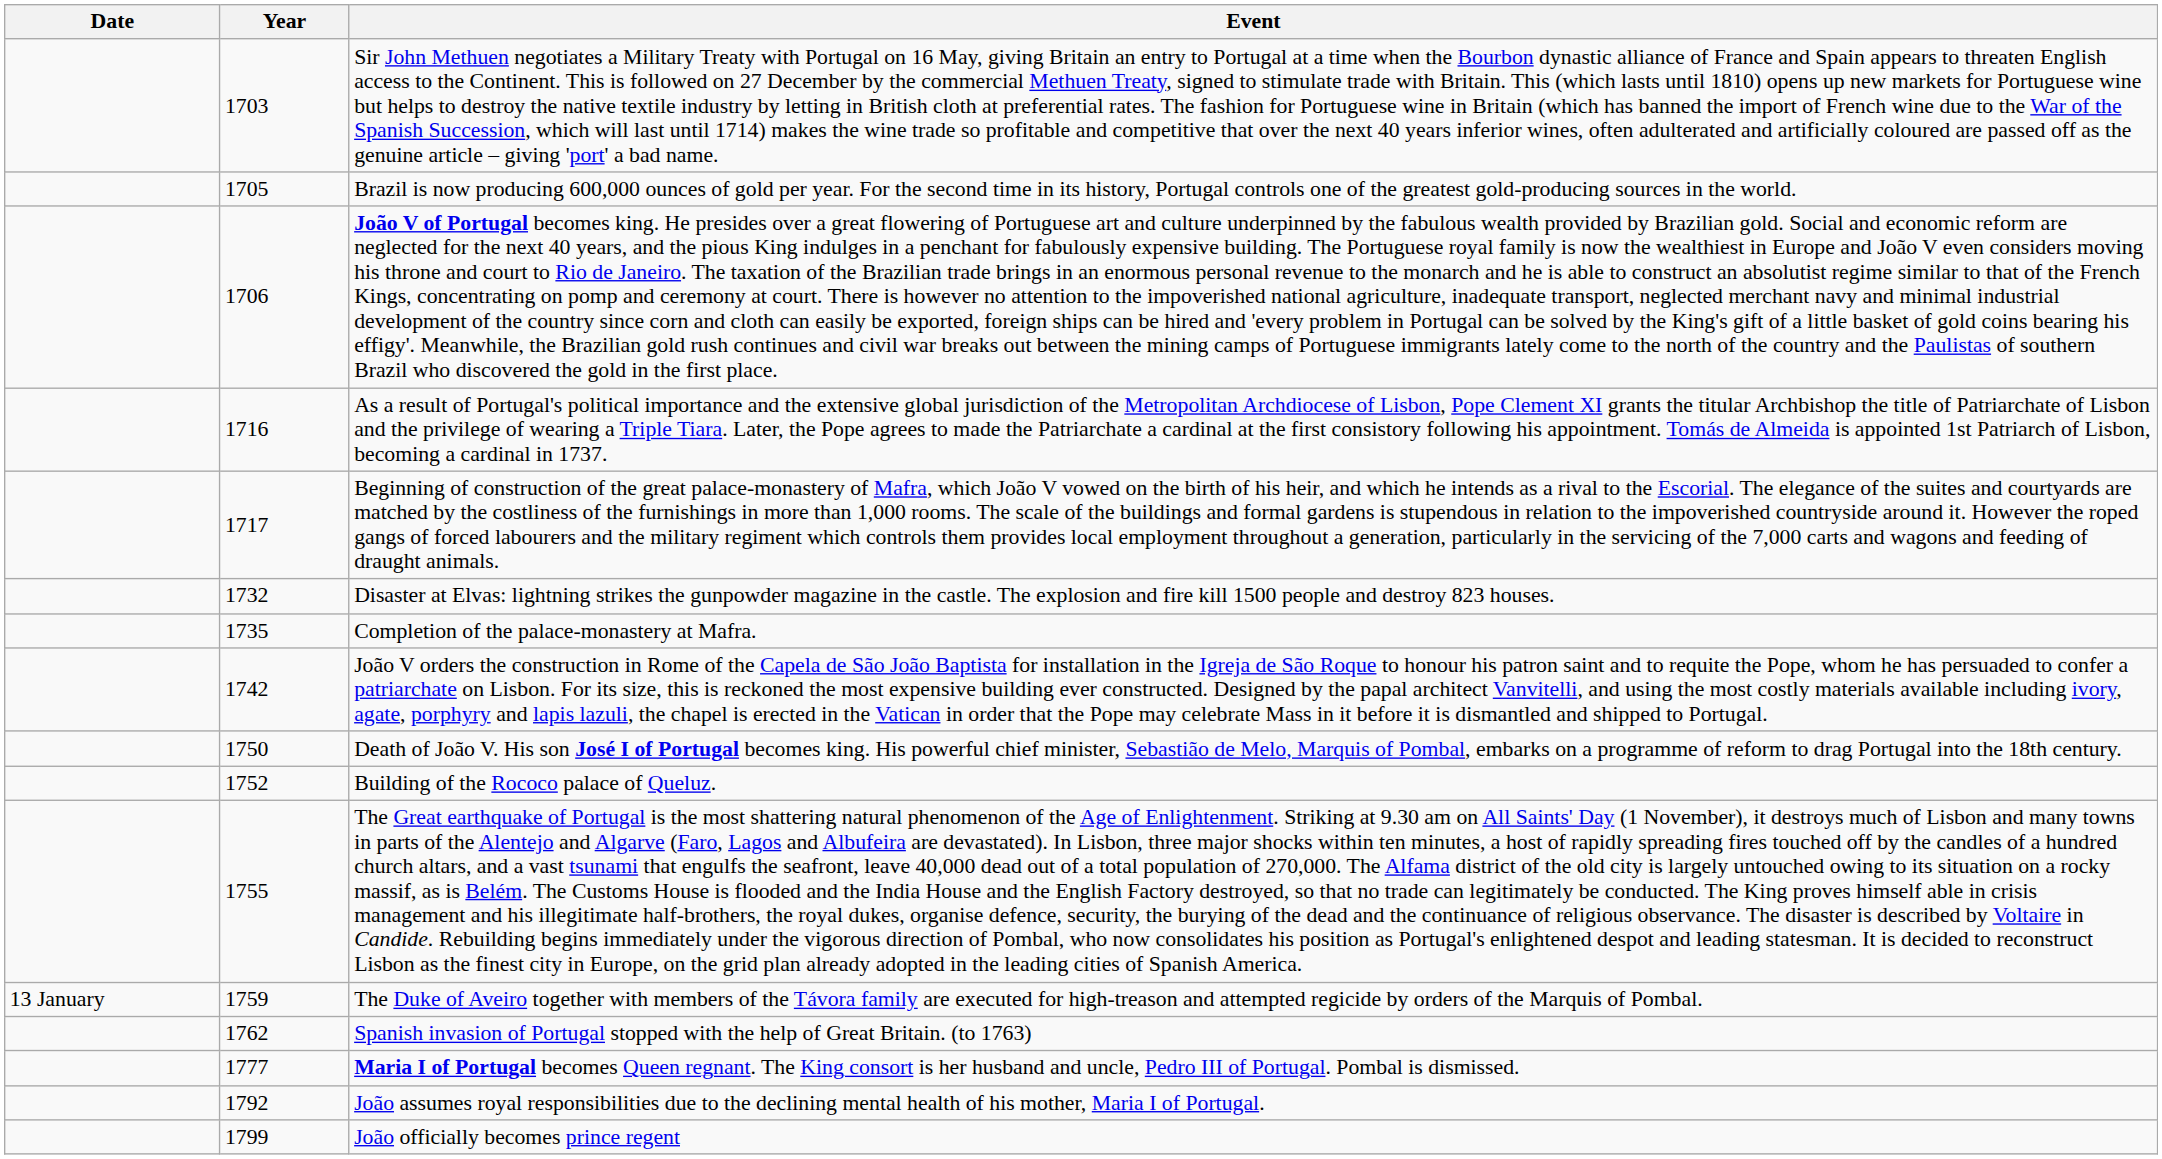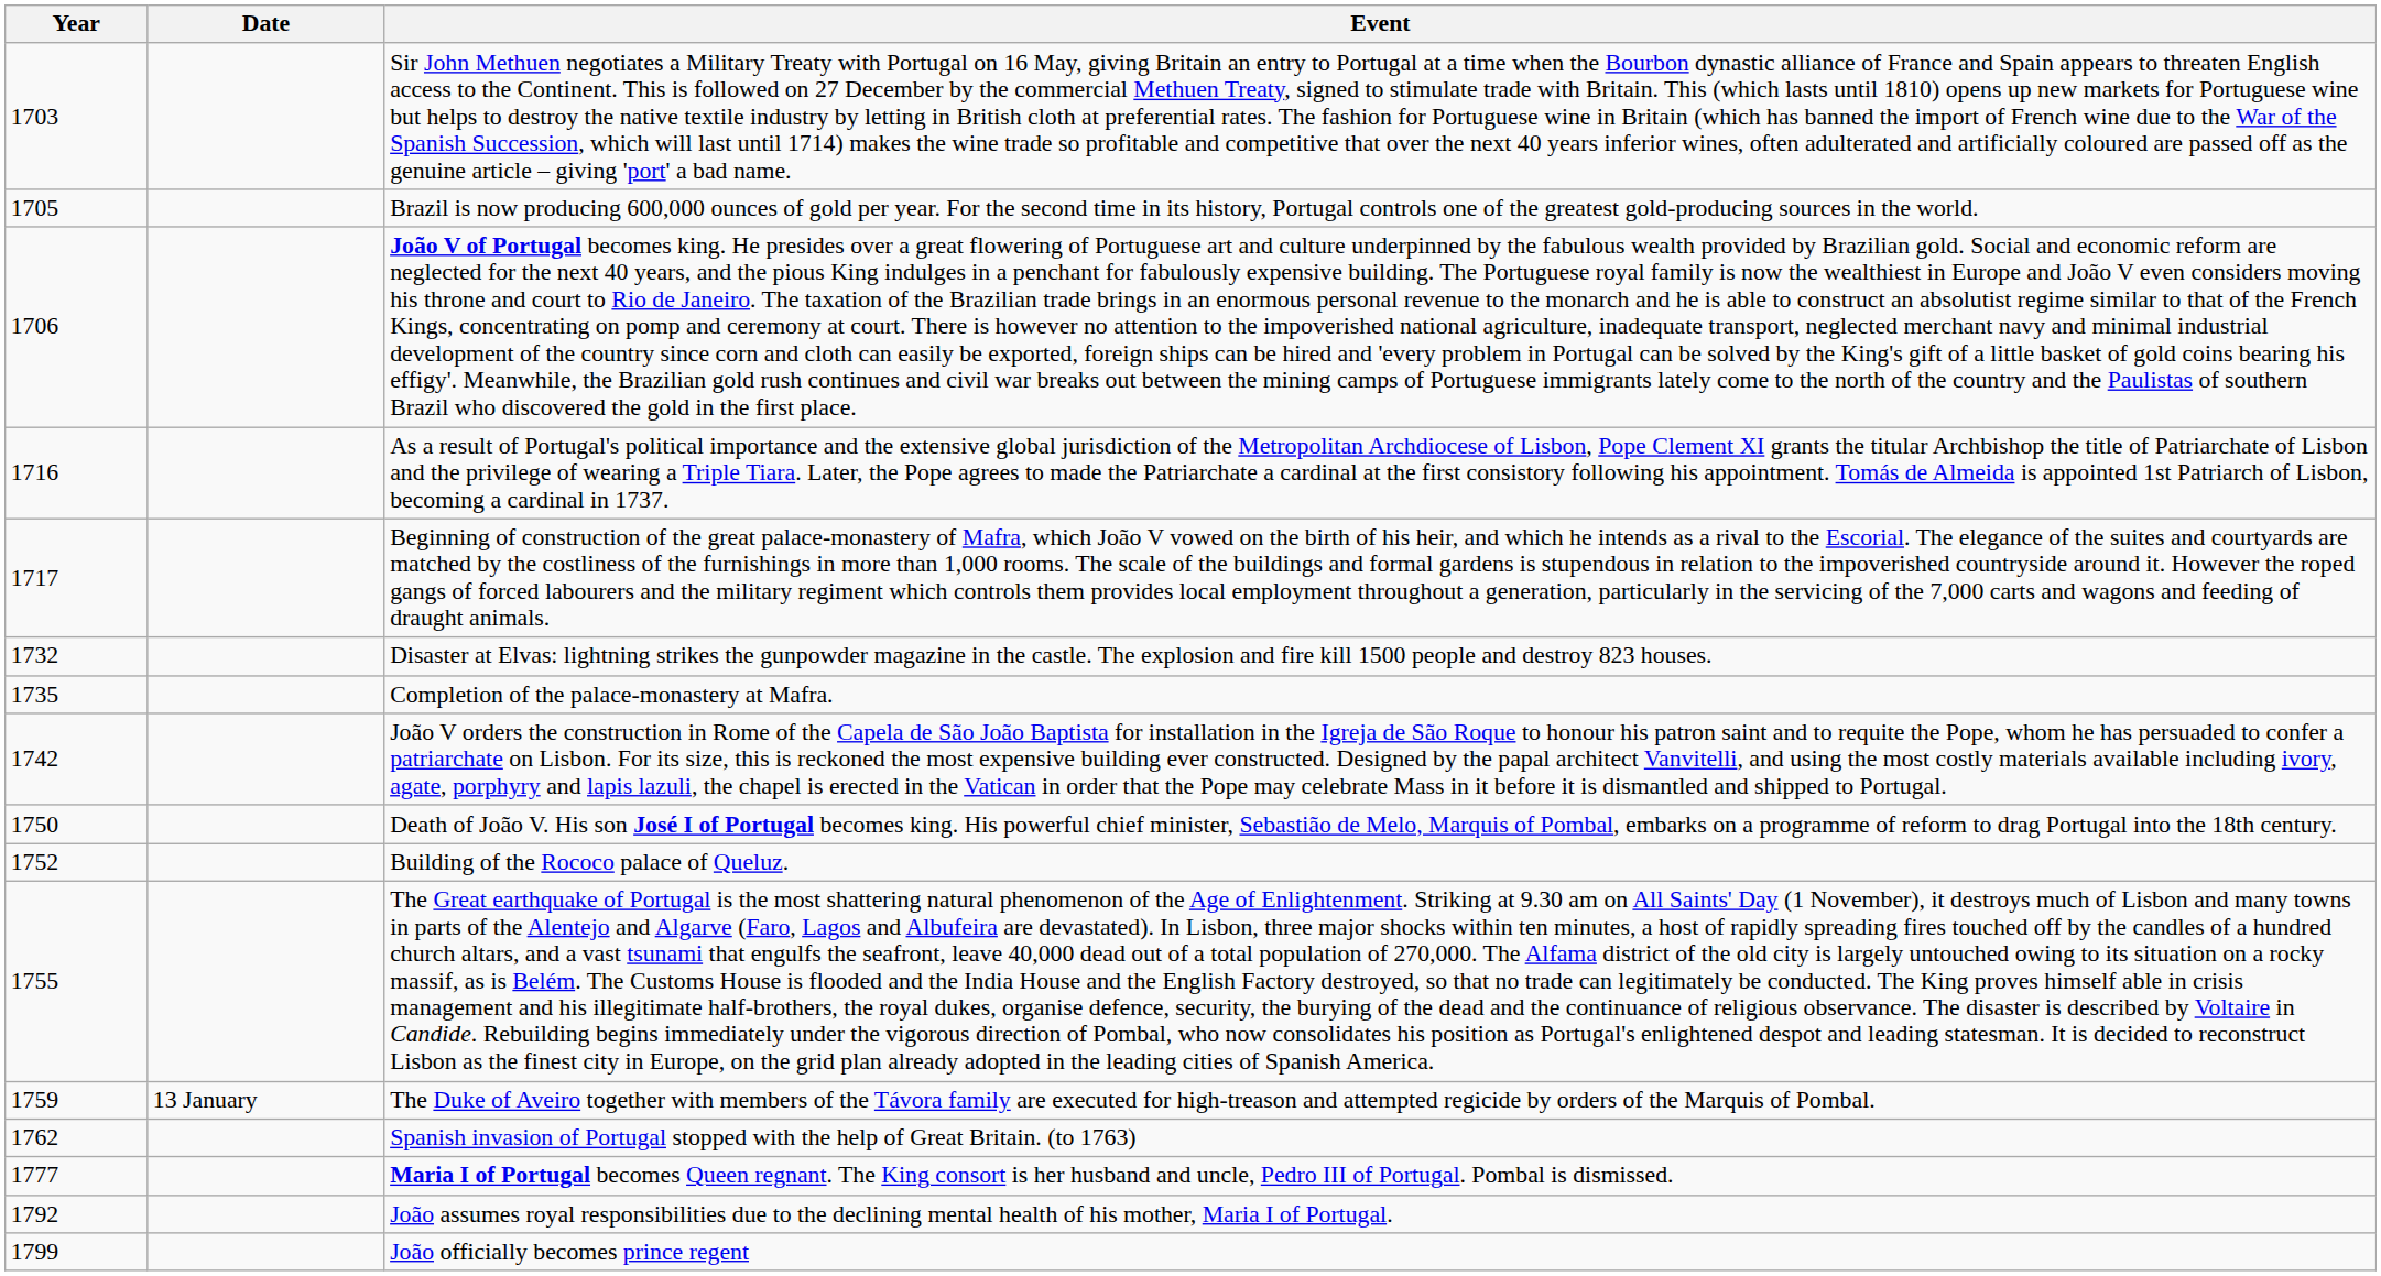columns swapped: Year <-> Date
